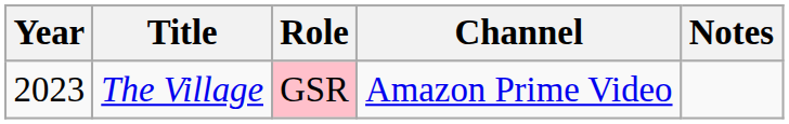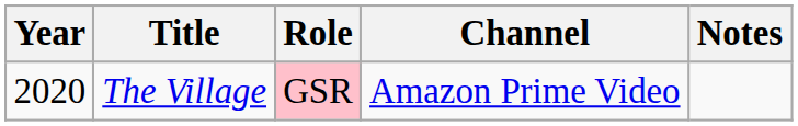The Village | Year: 2023 -> 2020
